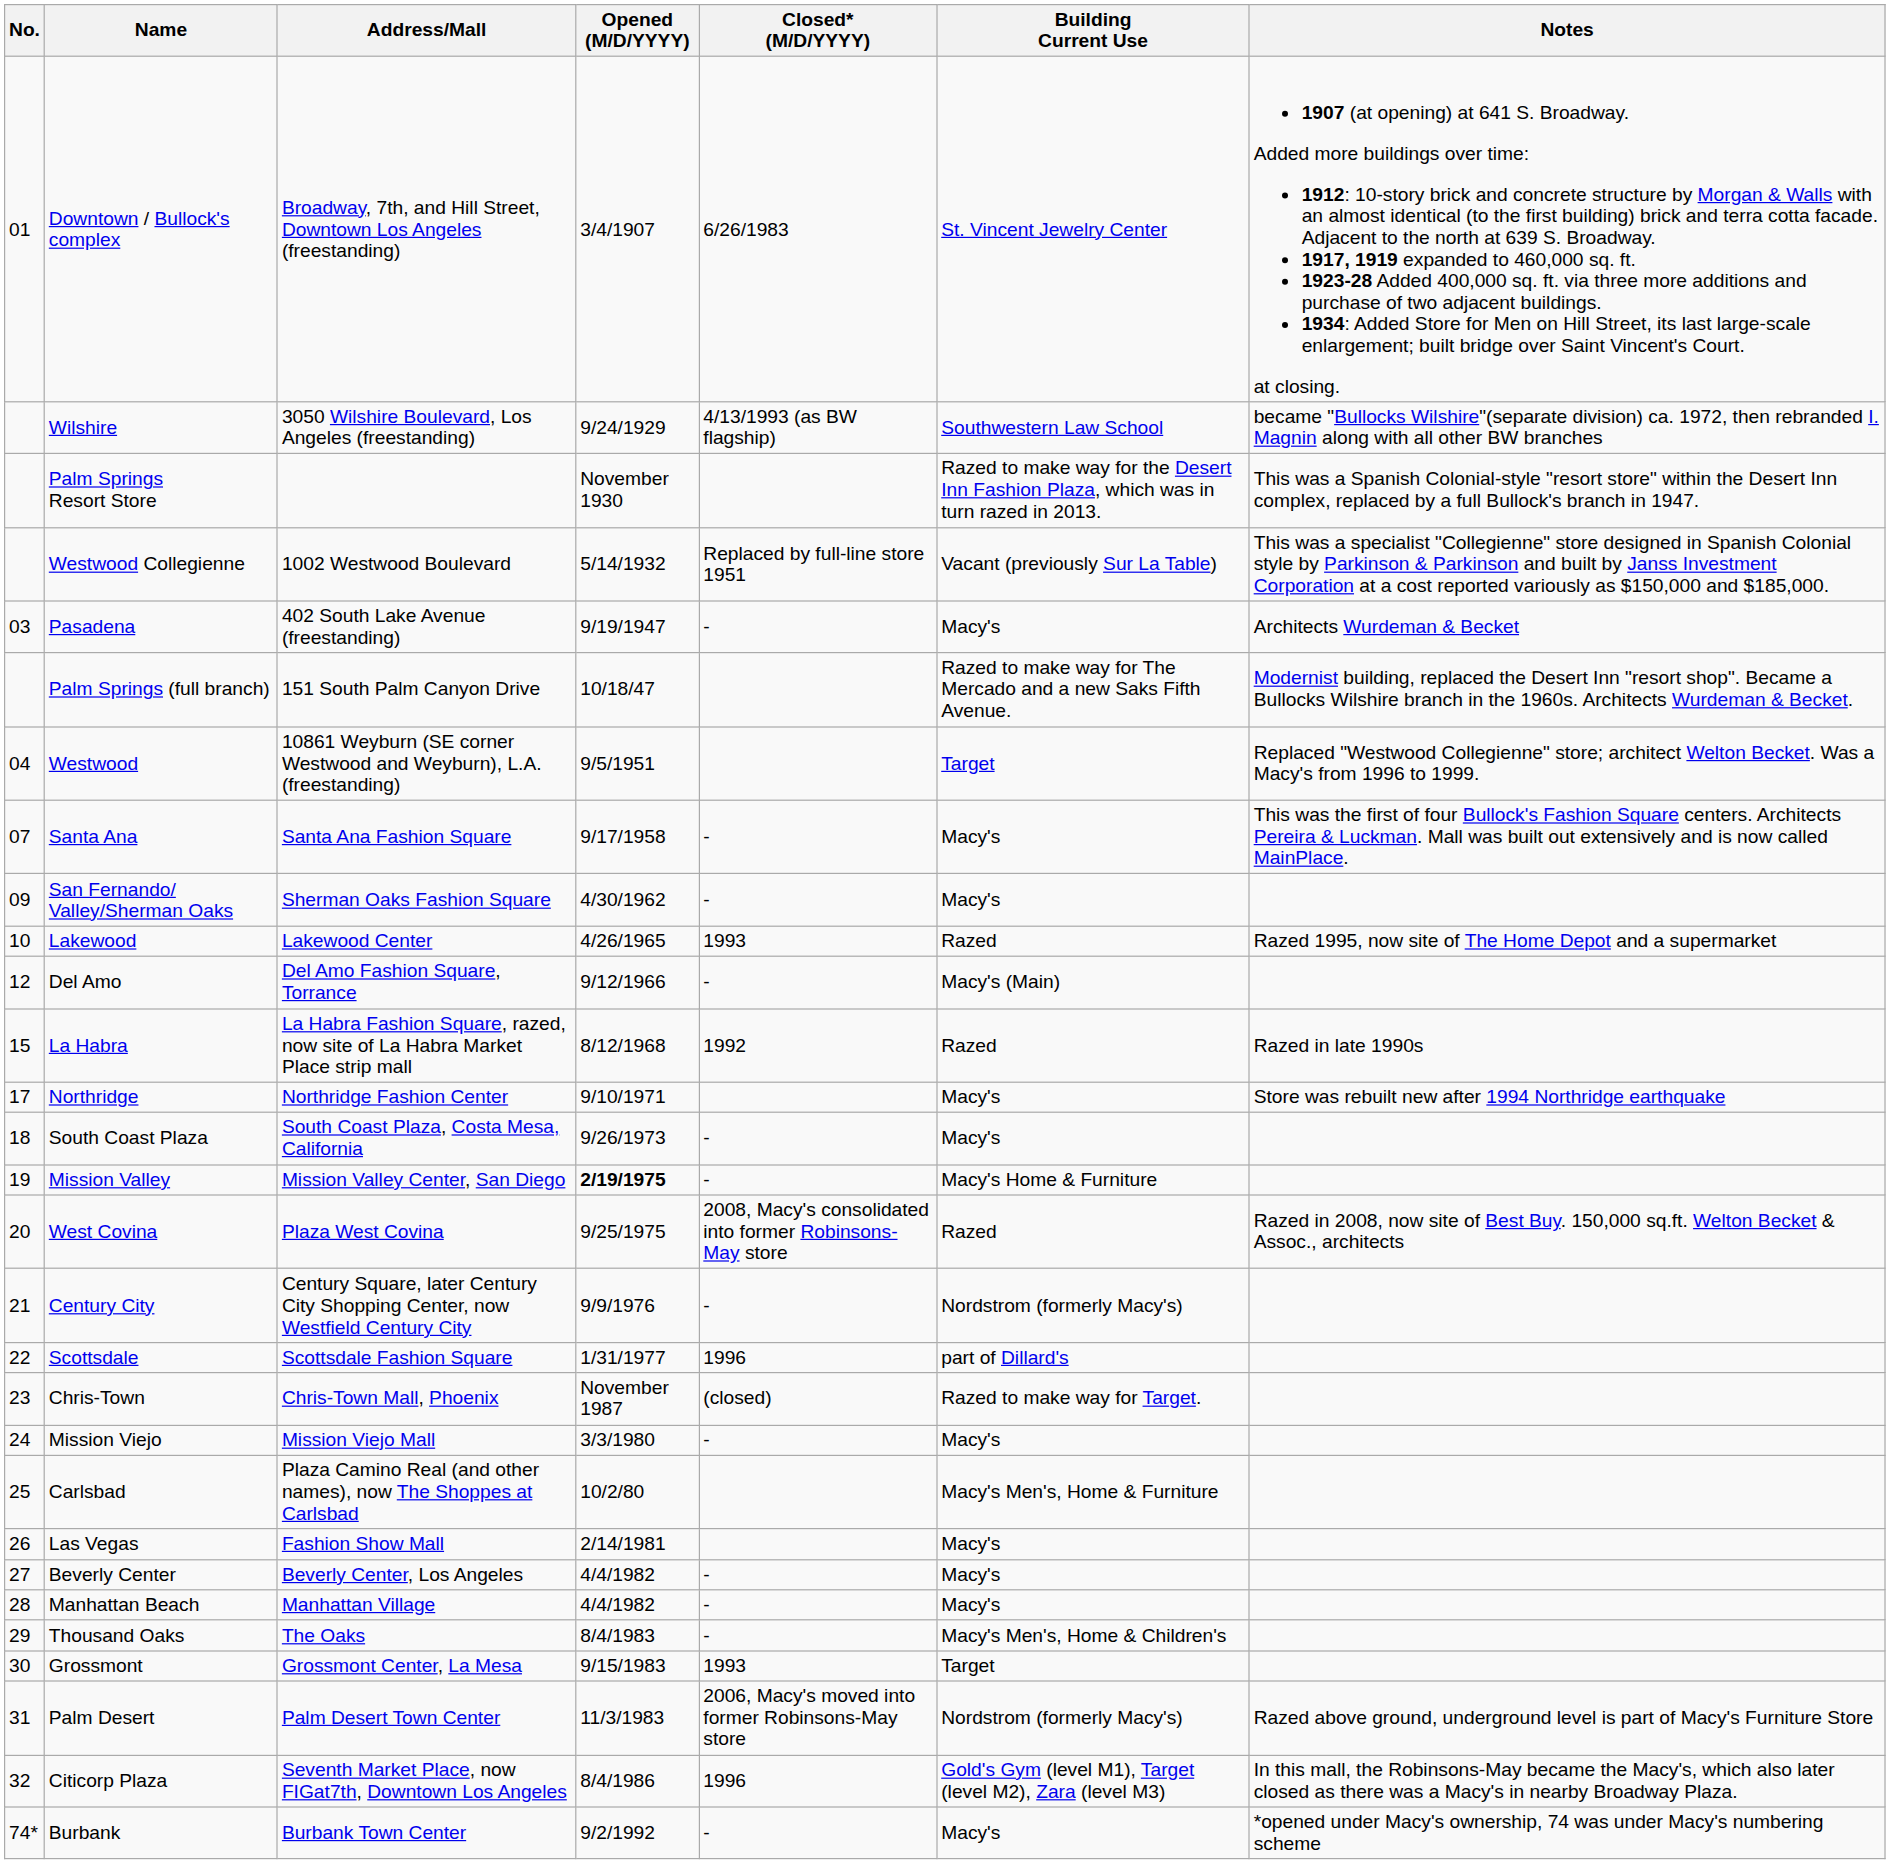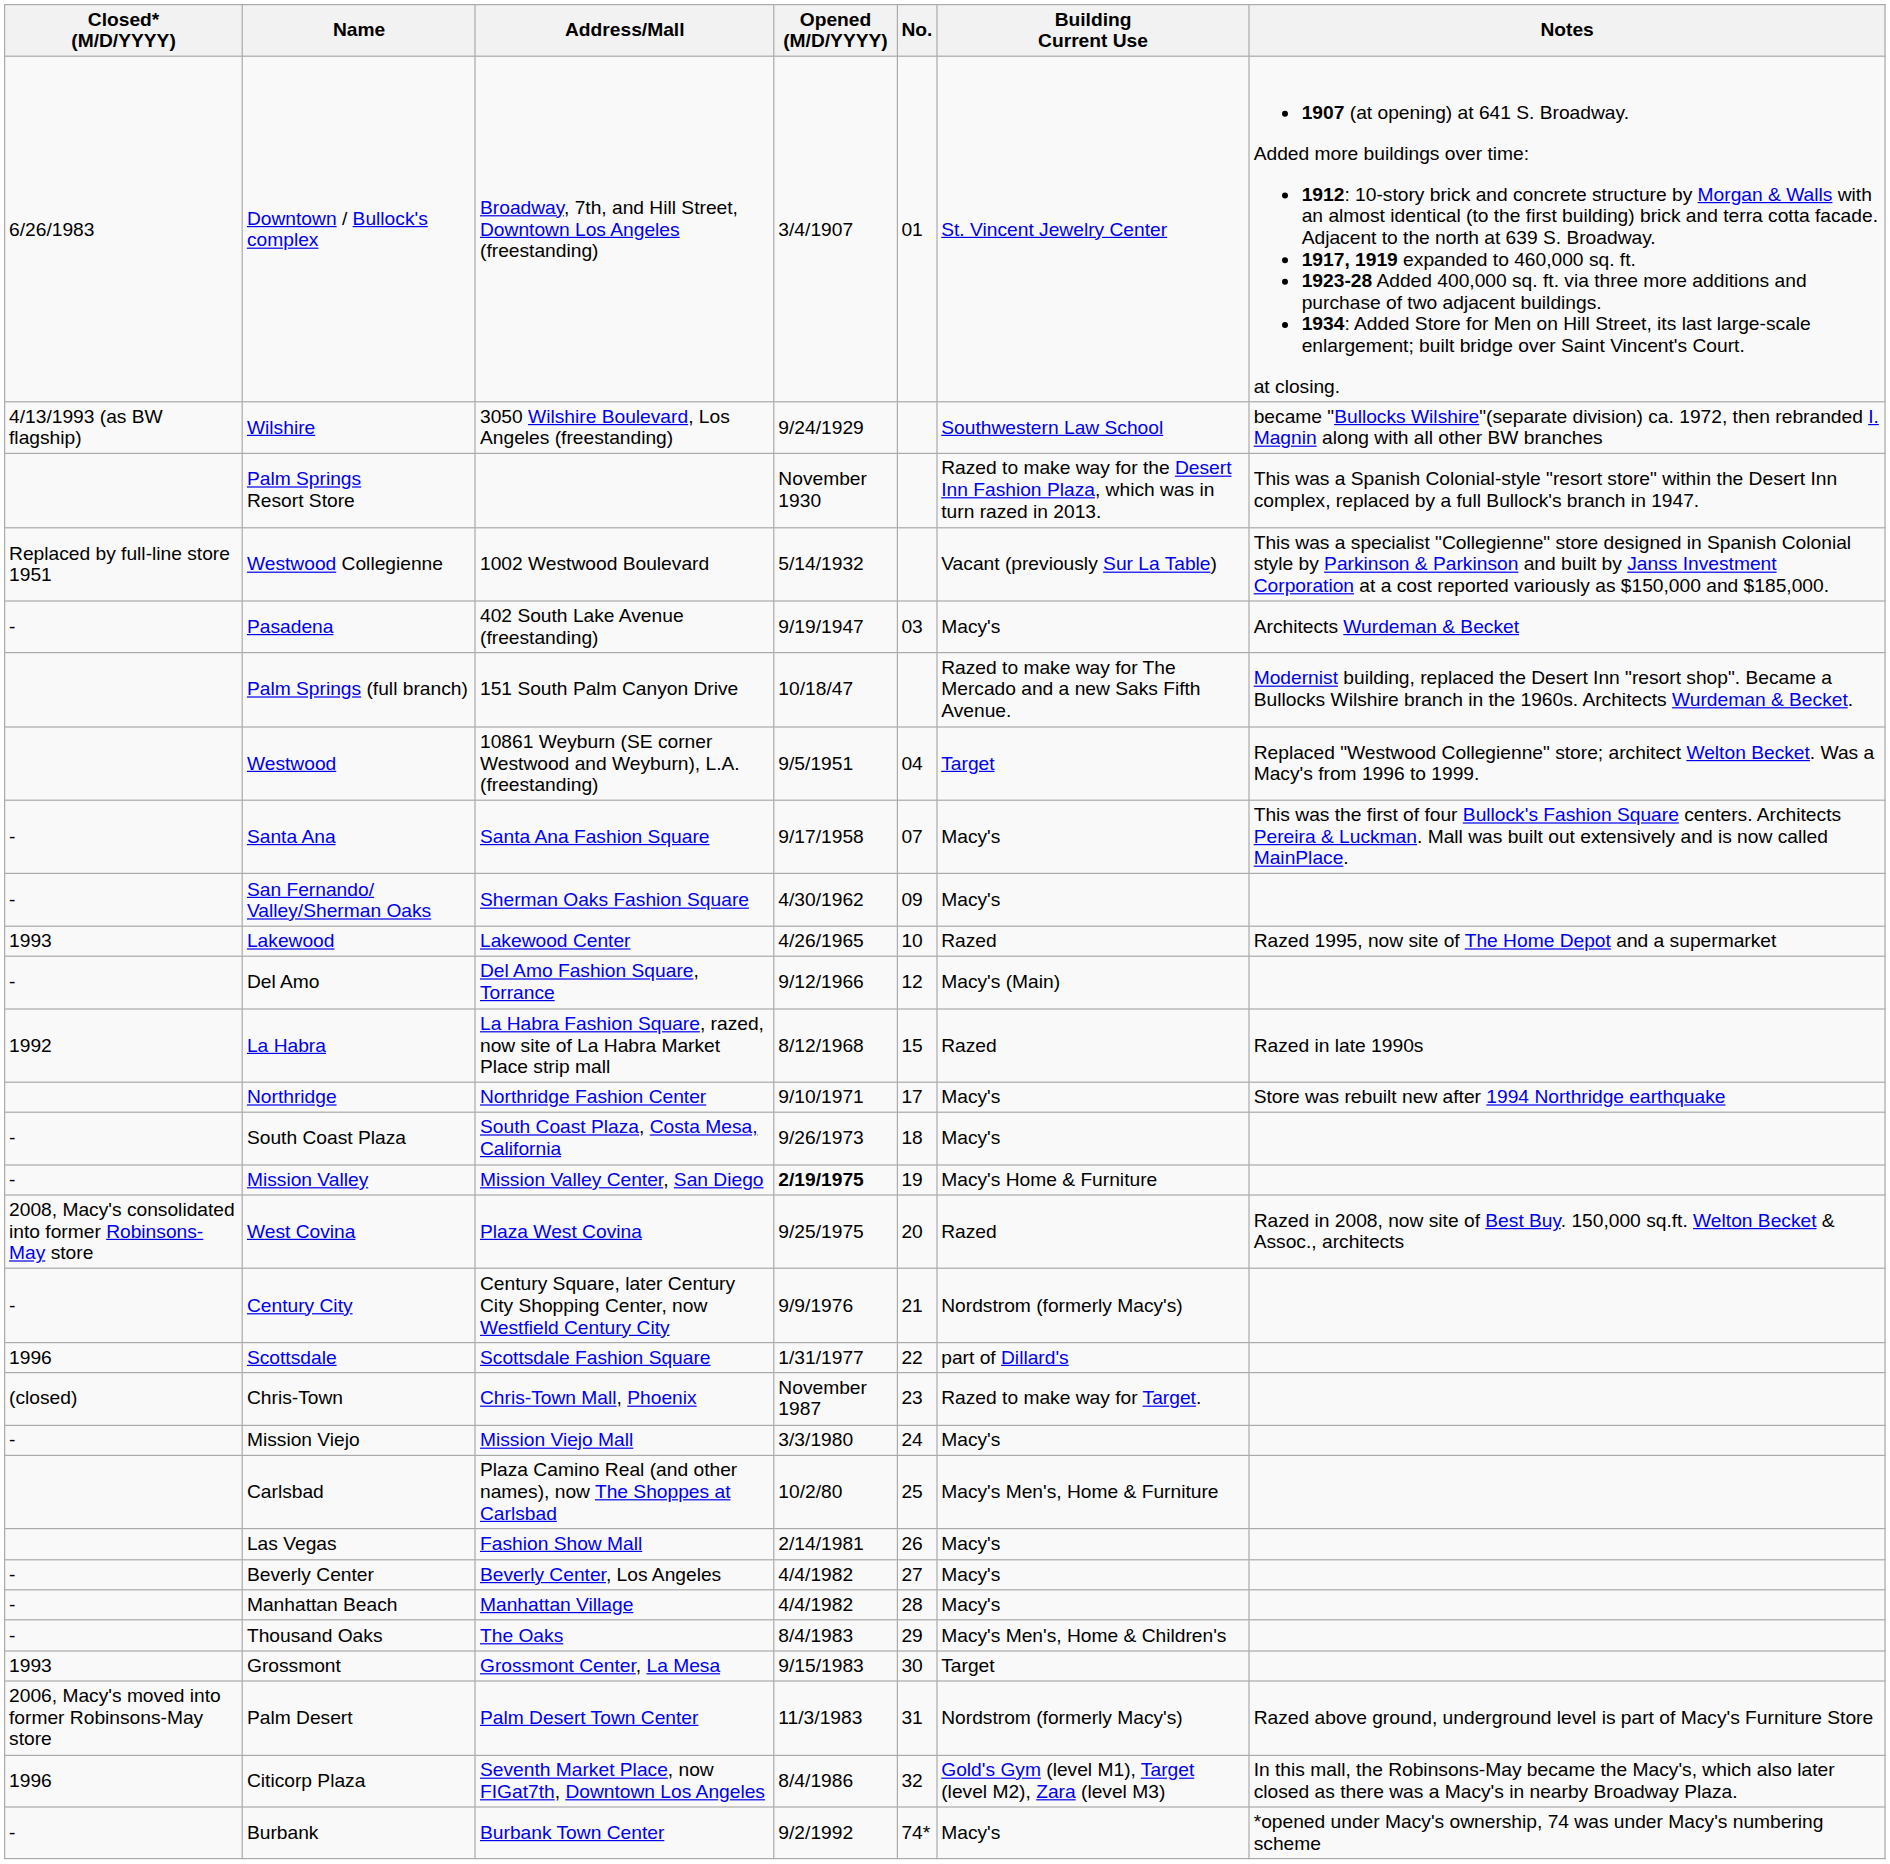columns swapped: No. <-> Closed* (M/D/YYYY)
